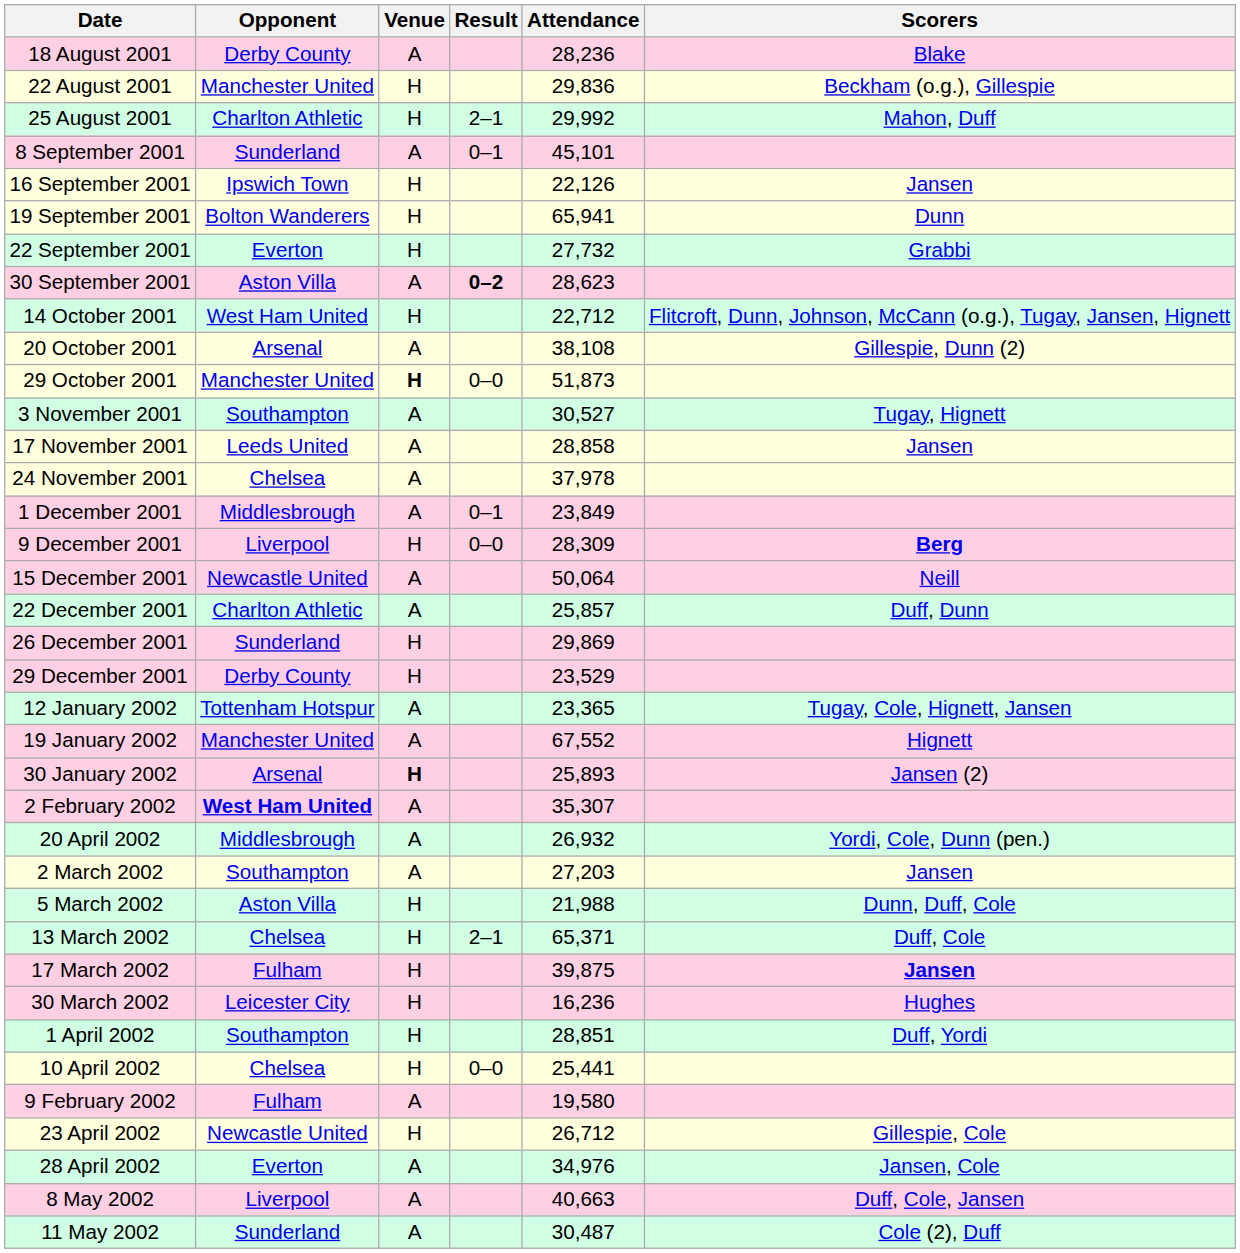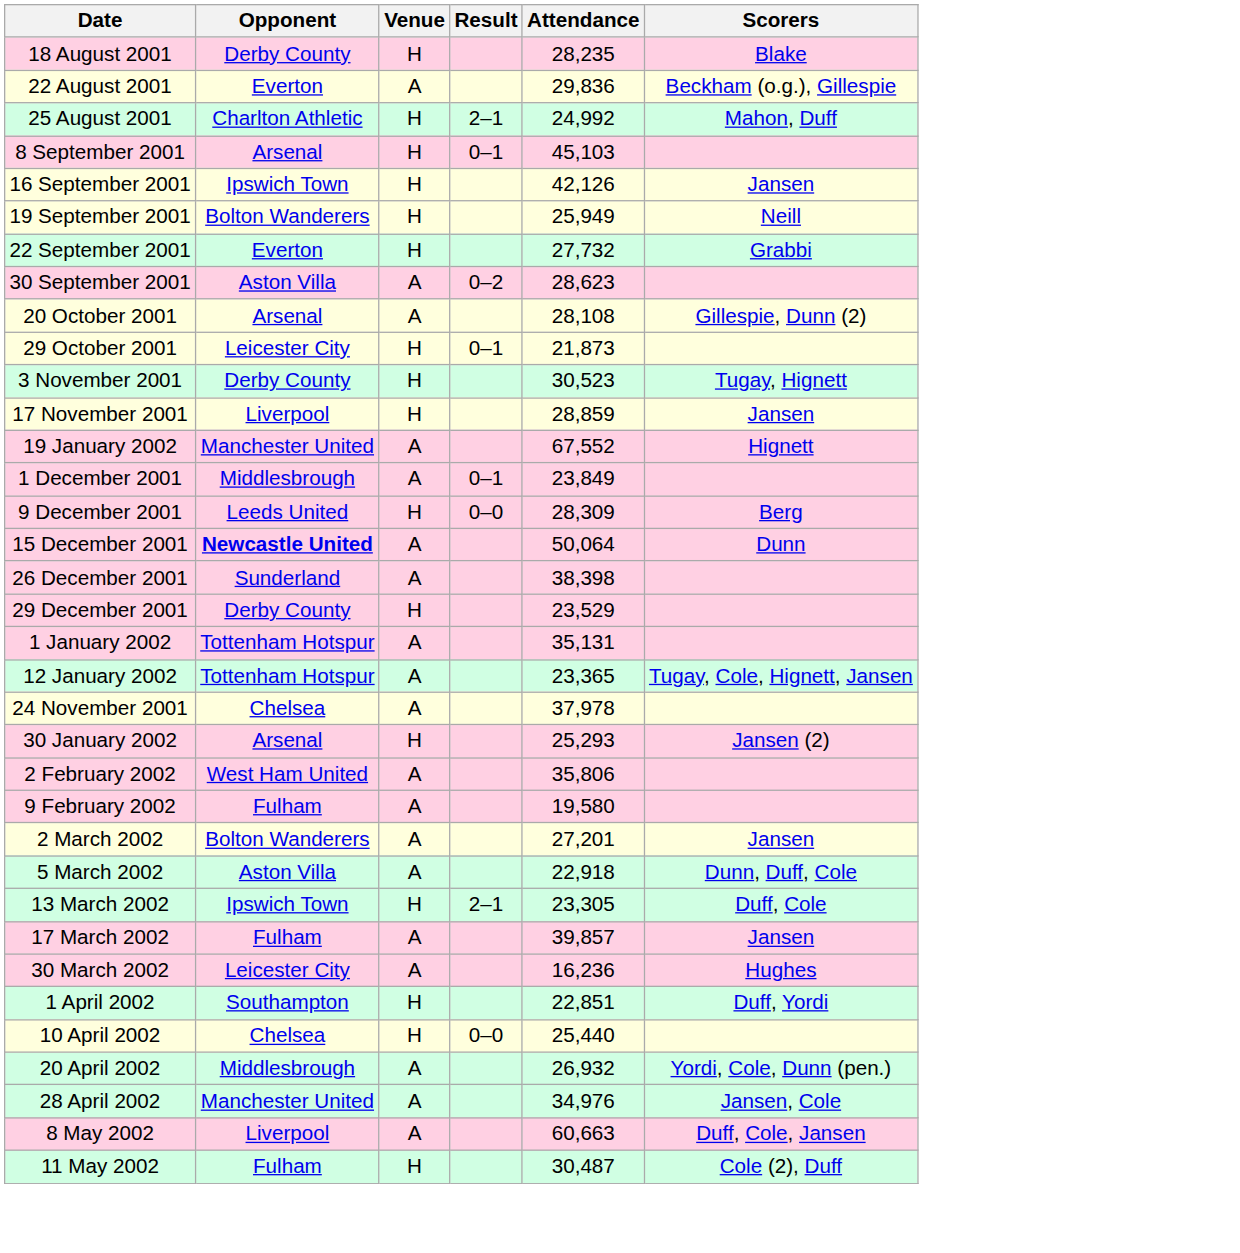18 August 2001 | Venue: A -> H
18 August 2001 | Attendance: 28,236 -> 28,235
22 August 2001 | Opponent: Manchester United -> Everton
22 August 2001 | Venue: H -> A
25 August 2001 | Attendance: 29,992 -> 24,992
8 September 2001 | Opponent: Sunderland -> Arsenal
8 September 2001 | Venue: A -> H
8 September 2001 | Attendance: 45,101 -> 45,103
16 September 2001 | Attendance: 22,126 -> 42,126
19 September 2001 | Attendance: 65,941 -> 25,949
19 September 2001 | Scorers: Dunn -> Neill
30 September 2001 | Result: bold -> normal
- row: 14 October 2001 | West Ham United | H | 22,712 | Flitcroft, Dunn, Johnson, McCann (o.g.), Tugay, Jansen, Hignett
20 October 2001 | Attendance: 38,108 -> 28,108
29 October 2001 | Opponent: Manchester United -> Leicester City
29 October 2001 | Venue: bold -> normal
29 October 2001 | Result: 0–0 -> 0–1
29 October 2001 | Attendance: 51,873 -> 21,873
3 November 2001 | Opponent: Southampton -> Derby County
3 November 2001 | Venue: A -> H
3 November 2001 | Attendance: 30,527 -> 30,523
17 November 2001 | Opponent: Leeds United -> Liverpool
17 November 2001 | Venue: A -> H
17 November 2001 | Attendance: 28,858 -> 28,859
rows swapped: 24 November 2001 <-> 19 January 2002
9 December 2001 | Opponent: Liverpool -> Leeds United
9 December 2001 | Scorers: bold -> normal
15 December 2001 | Opponent: normal -> bold
15 December 2001 | Scorers: Neill -> Dunn
- row: 22 December 2001 | Charlton Athletic | A | 25,857 | Duff, Dunn
26 December 2001 | Venue: H -> A
26 December 2001 | Attendance: 29,869 -> 38,398
+ row: 1 January 2002 | Tottenham Hotspur | A | 35,131
30 January 2002 | Venue: bold -> normal
30 January 2002 | Attendance: 25,893 -> 25,293
2 February 2002 | Opponent: bold -> normal
2 February 2002 | Attendance: 35,307 -> 35,806
rows swapped: 9 February 2002 <-> 20 April 2002
2 March 2002 | Opponent: Southampton -> Bolton Wanderers
2 March 2002 | Attendance: 27,203 -> 27,201
5 March 2002 | Venue: H -> A
5 March 2002 | Attendance: 21,988 -> 22,918
13 March 2002 | Opponent: Chelsea -> Ipswich Town
13 March 2002 | Attendance: 65,371 -> 23,305
17 March 2002 | Venue: H -> A
17 March 2002 | Attendance: 39,875 -> 39,857
17 March 2002 | Scorers: bold -> normal
30 March 2002 | Venue: H -> A
1 April 2002 | Attendance: 28,851 -> 22,851
10 April 2002 | Attendance: 25,441 -> 25,440
- row: 23 April 2002 | Newcastle United | H | 26,712 | Gillespie, Cole
28 April 2002 | Opponent: Everton -> Manchester United
8 May 2002 | Attendance: 40,663 -> 60,663
11 May 2002 | Opponent: Sunderland -> Fulham
11 May 2002 | Venue: A -> H
